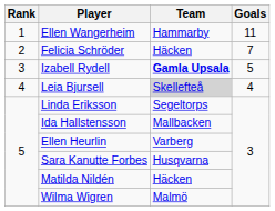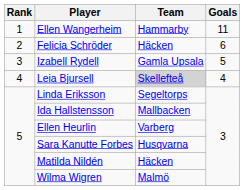Felicia Schröder | Goals: 7 -> 6
Izabell Rydell | Team: bold -> normal
